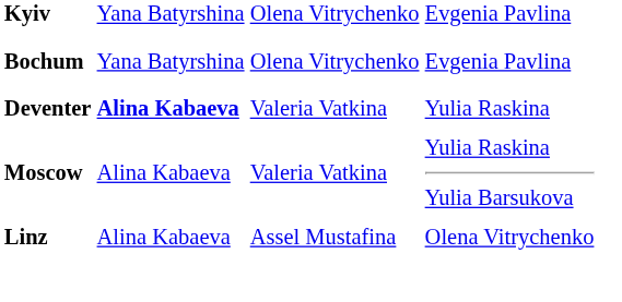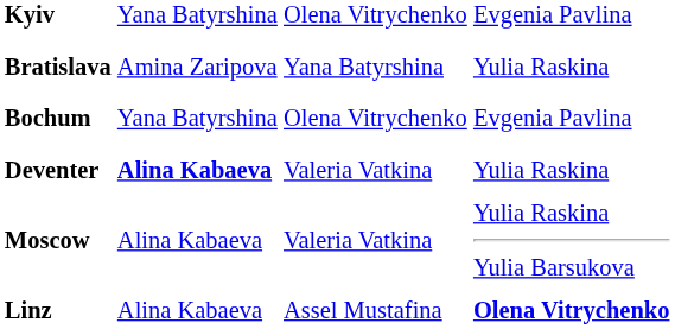+ row: Bratislava | Amina Zaripova | Yana Batyrshina | Yulia Raskina
Linz | column 4: normal -> bold
